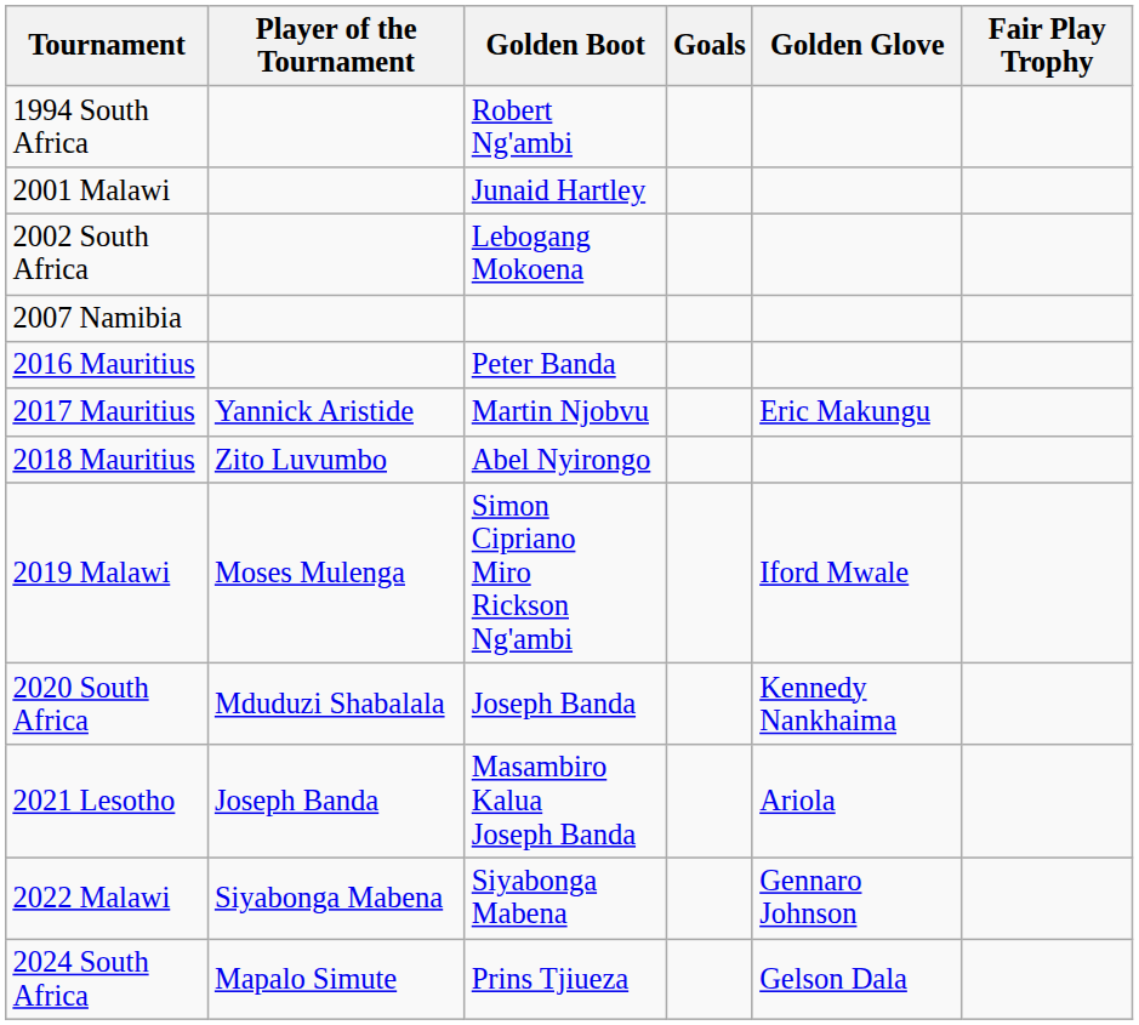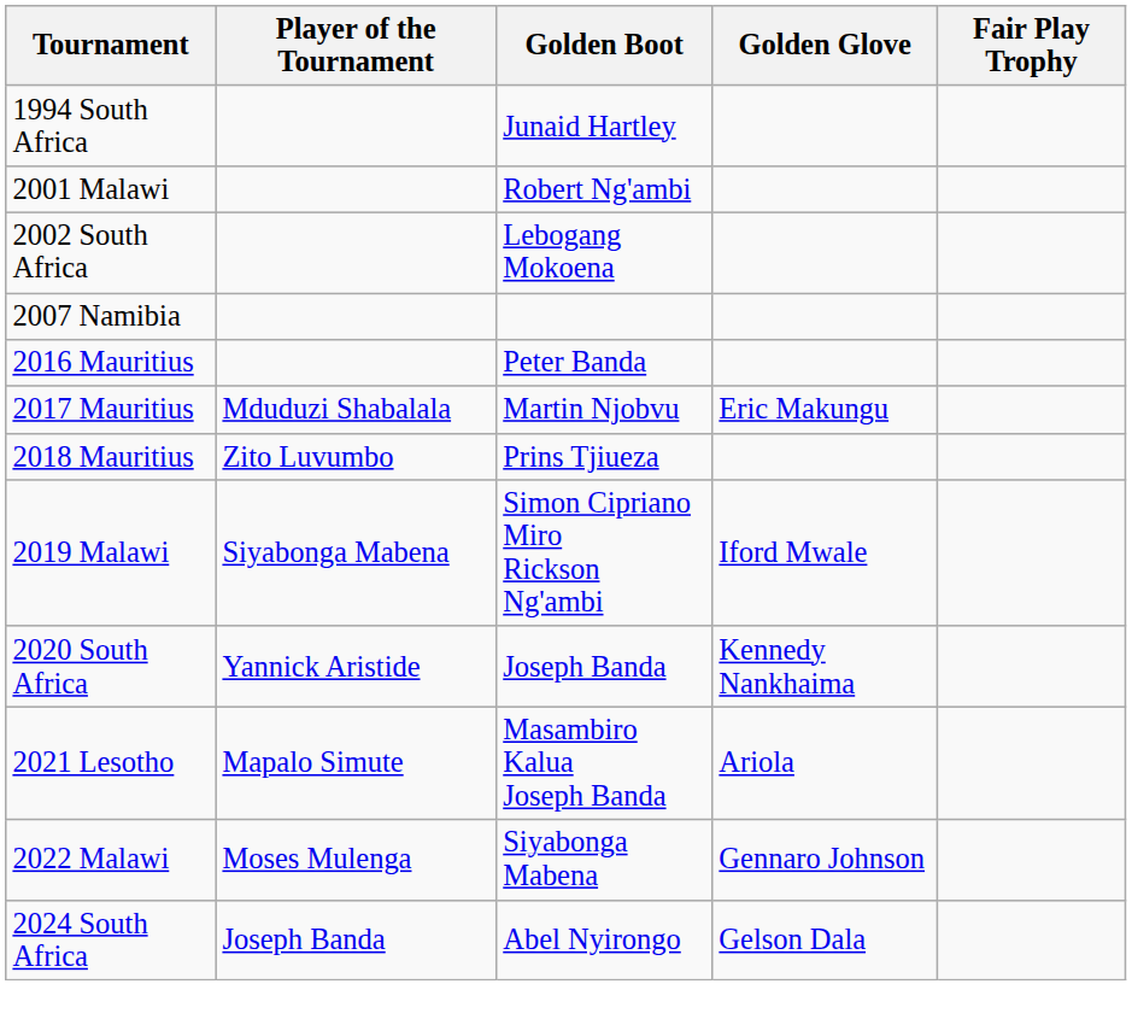- column: Goals
1994 South Africa | Golden Boot: Robert Ng'ambi -> Junaid Hartley
2001 Malawi | Golden Boot: Junaid Hartley -> Robert Ng'ambi
2017 Mauritius | Player of the Tournament: Yannick Aristide -> Mduduzi Shabalala
2018 Mauritius | Golden Boot: Abel Nyirongo -> Prins Tjiueza
2019 Malawi | Player of the Tournament: Moses Mulenga -> Siyabonga Mabena
2020 South Africa | Player of the Tournament: Mduduzi Shabalala -> Yannick Aristide
2021 Lesotho | Player of the Tournament: Joseph Banda -> Mapalo Simute
2022 Malawi | Player of the Tournament: Siyabonga Mabena -> Moses Mulenga
2024 South Africa | Player of the Tournament: Mapalo Simute -> Joseph Banda
2024 South Africa | Golden Boot: Prins Tjiueza -> Abel Nyirongo
